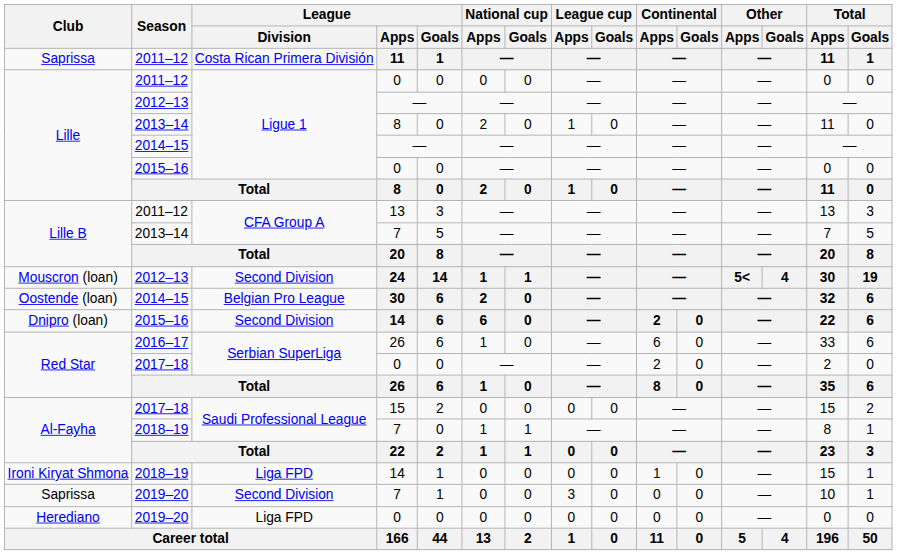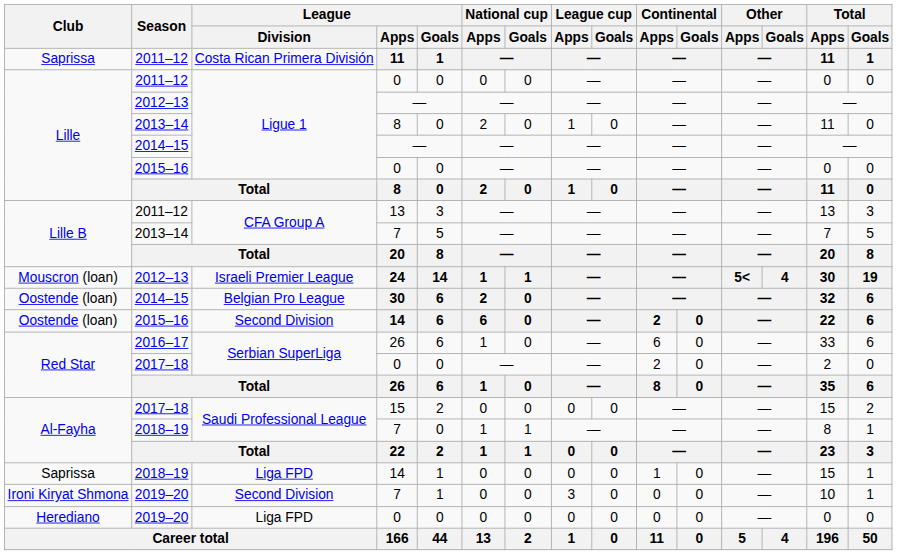24 | League / Division: Second Division -> Israeli Premier League
2015–16 / 14 | Club: Dnipro (loan) -> Oostende (loan)
2018–19 / 14 | Club: Ironi Kiryat Shmona -> Saprissa
2019–20 / 7 | Club: Saprissa -> Ironi Kiryat Shmona
